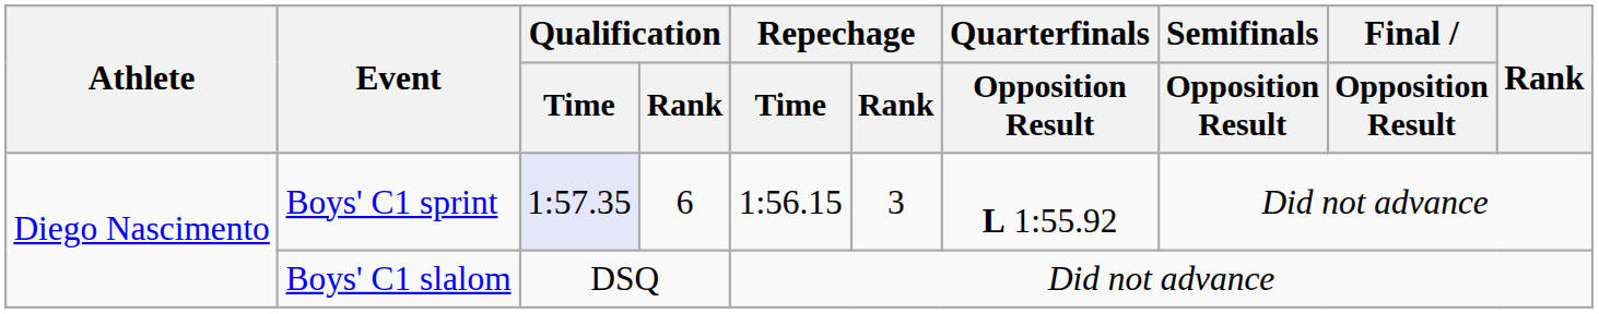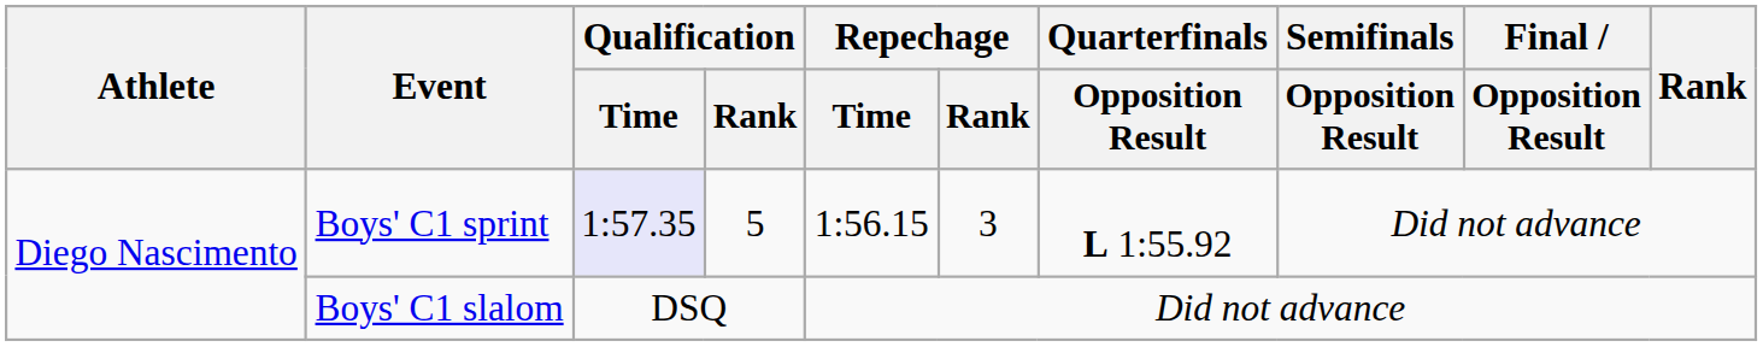Boys' C1 sprint | Qualification / Rank: 6 -> 5
